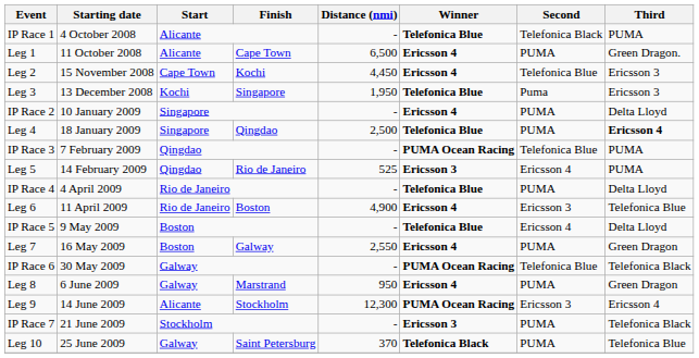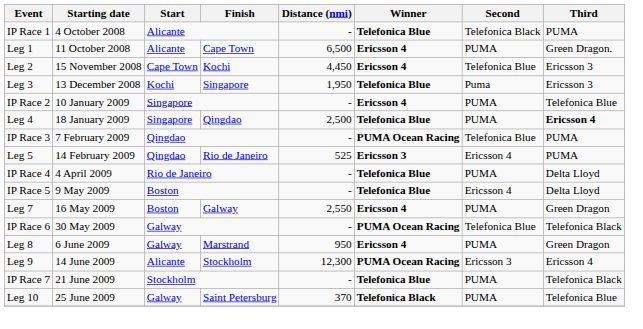IP Race 2 | Third: Delta Lloyd -> Telefonica Blue
- row: Leg 6 | 11 April 2009 | Rio de Janeiro | Boston | 4,900 | Ericsson 4 | Ericsson 3 | Telefonica Blue
IP Race 7 | Winner: Ericsson 3 -> Telefonica Blue
